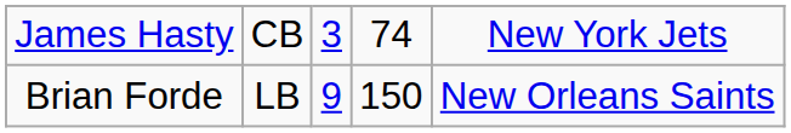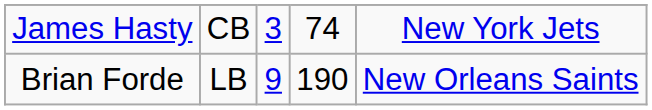Brian Forde | column 4: 150 -> 190
